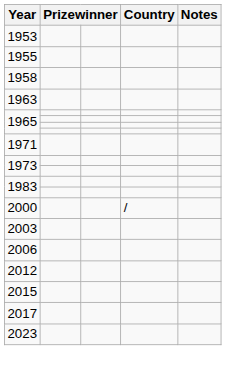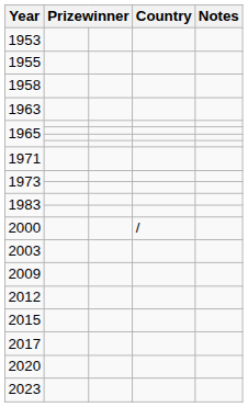- row: 2006
+ row: 2009
+ row: 2020
